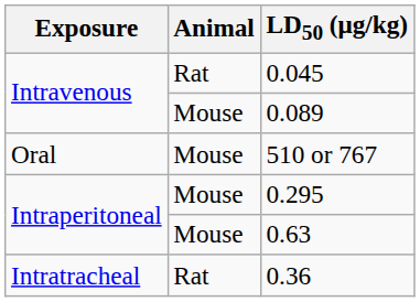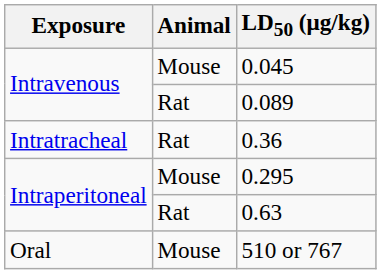0.045 | Animal: Rat -> Mouse
0.089 | Animal: Mouse -> Rat
rows swapped: 0.36 <-> 510 or 767
0.63 | Animal: Mouse -> Rat
